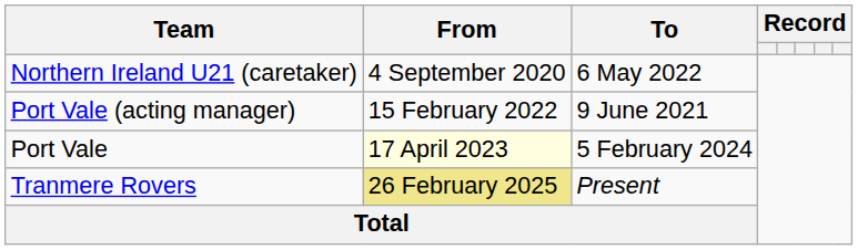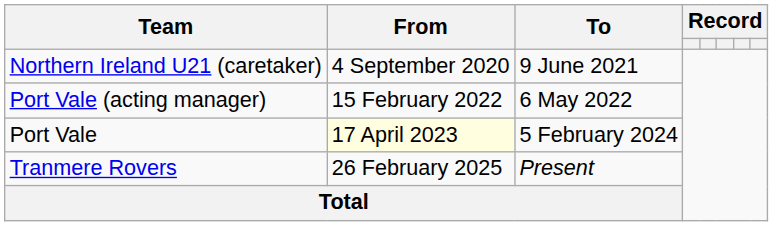Northern Ireland U21 (caretaker) | To: 6 May 2022 -> 9 June 2021
Port Vale (acting manager) | To: 9 June 2021 -> 6 May 2022
Tranmere Rovers | From: khaki background -> no background
